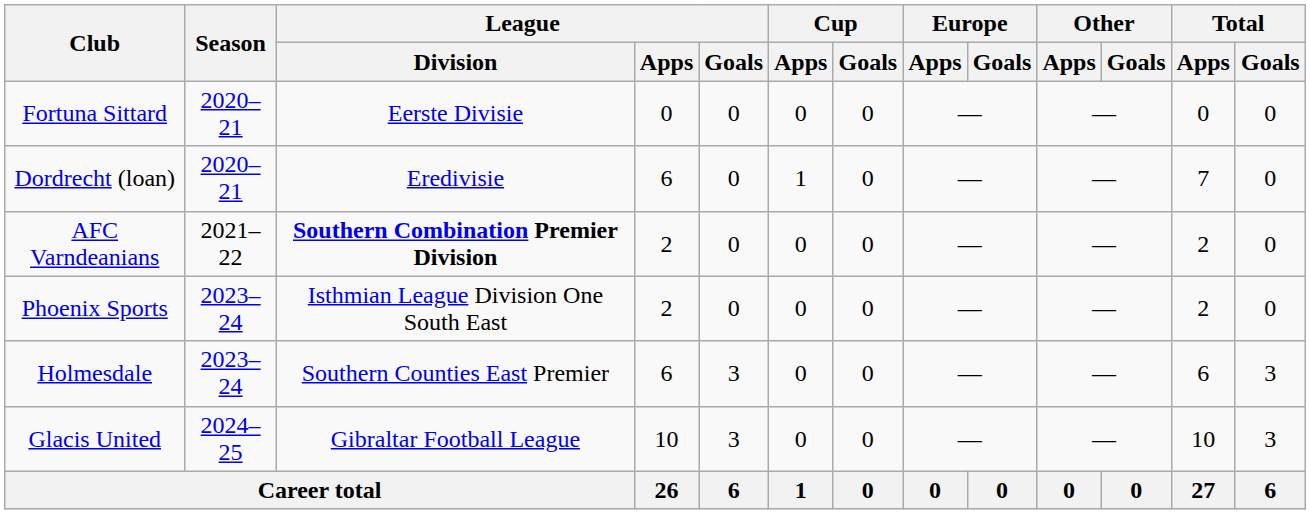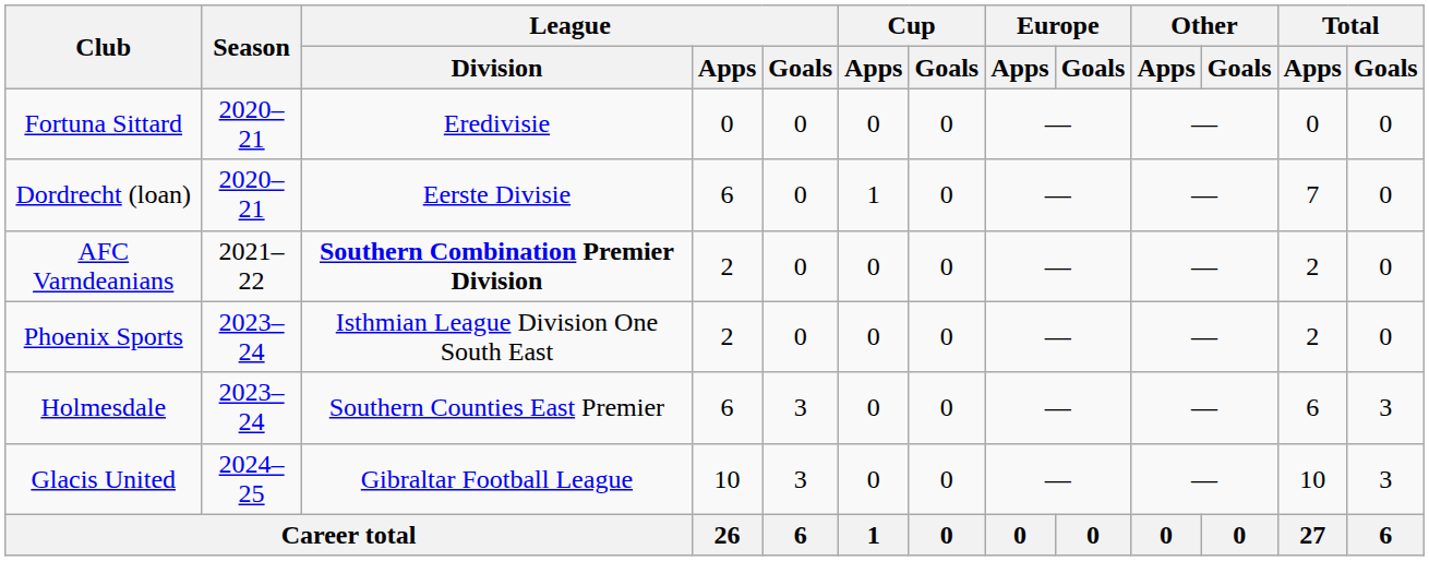Fortuna Sittard | League / Division: Eerste Divisie -> Eredivisie
Dordrecht (loan) | League / Division: Eredivisie -> Eerste Divisie
